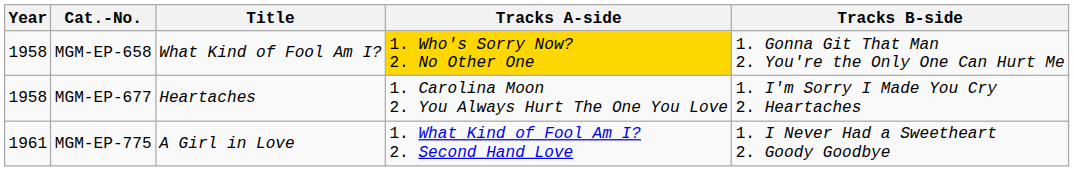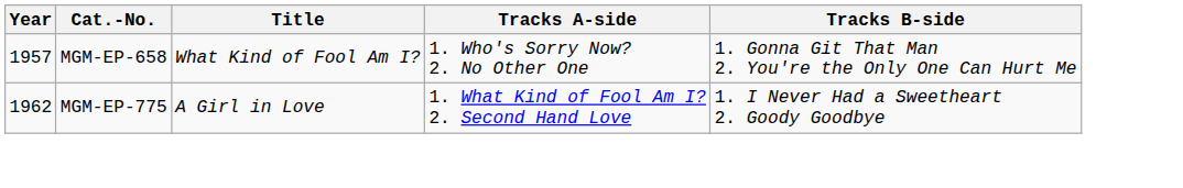MGM-EP-658 | Year: 1958 -> 1957
MGM-EP-658 | Tracks A-side: gold background -> no background
- row: 1958 | MGM-EP-677 | Heartaches | 1. Carolina Moon 2. You Always Hurt The One You Love | 1. I'm Sorry I Made You Cry 2. Heartaches
MGM-EP-775 | Year: 1961 -> 1962
